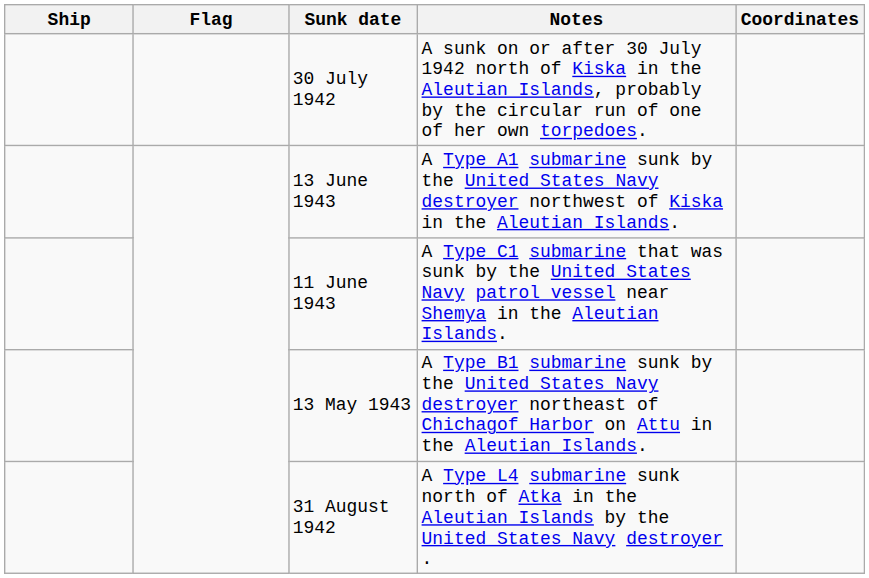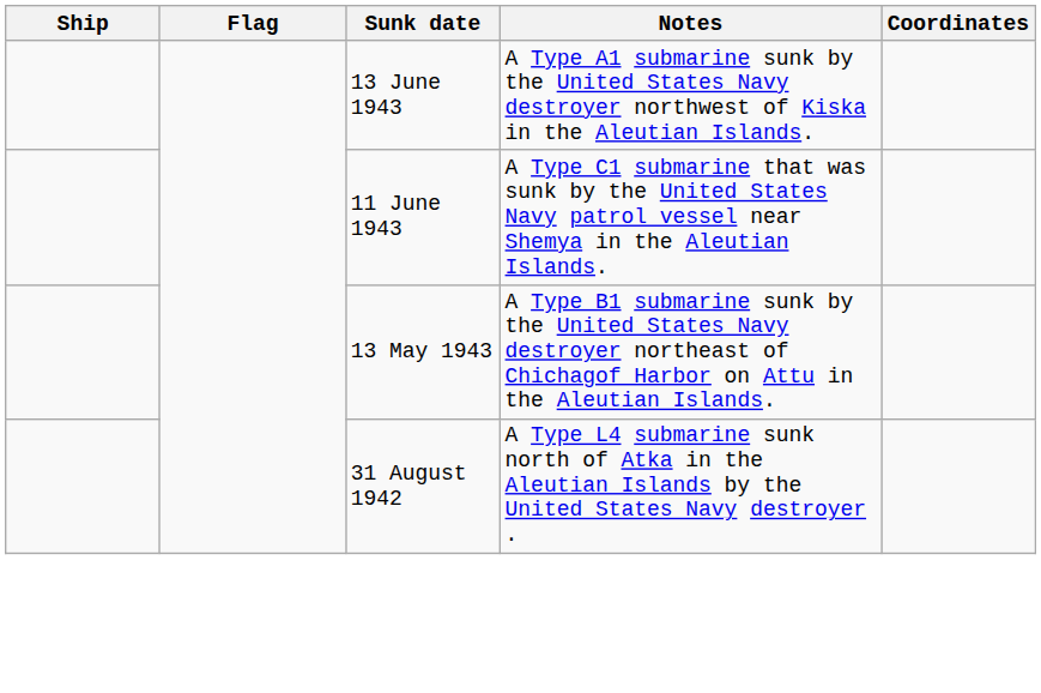- row: 30 July 1942 | A sunk on or after 30 July 1942 north of Kiska in the Aleutian Islands, probably by the circular run of one of her own torpedoes.
